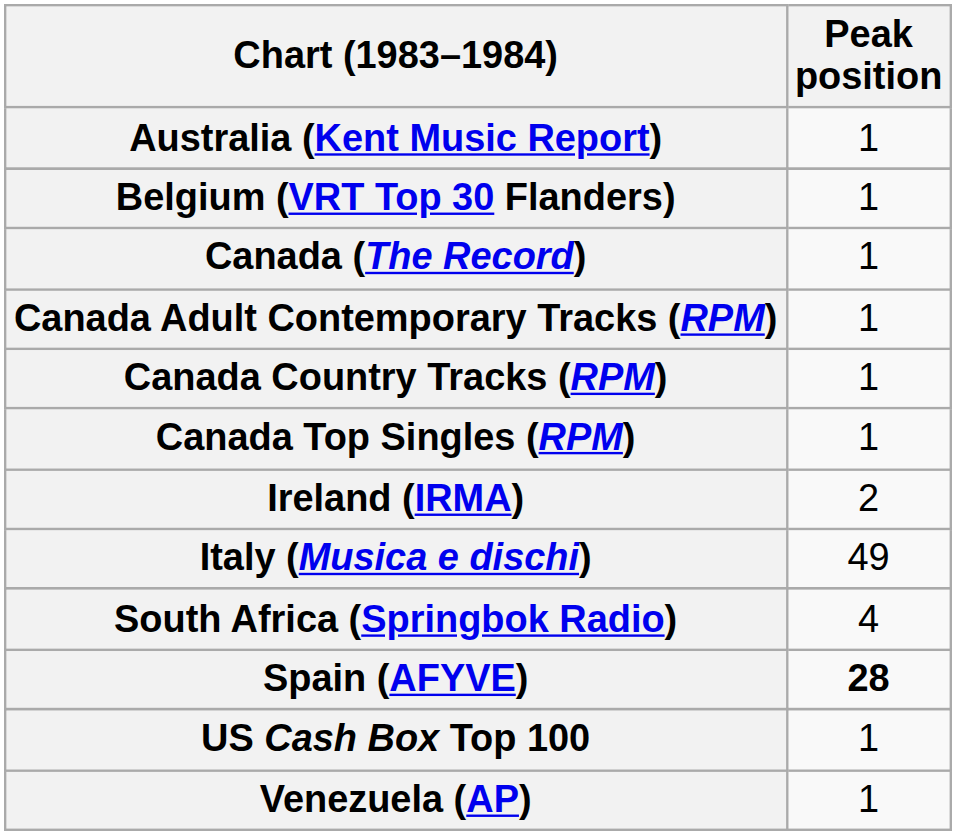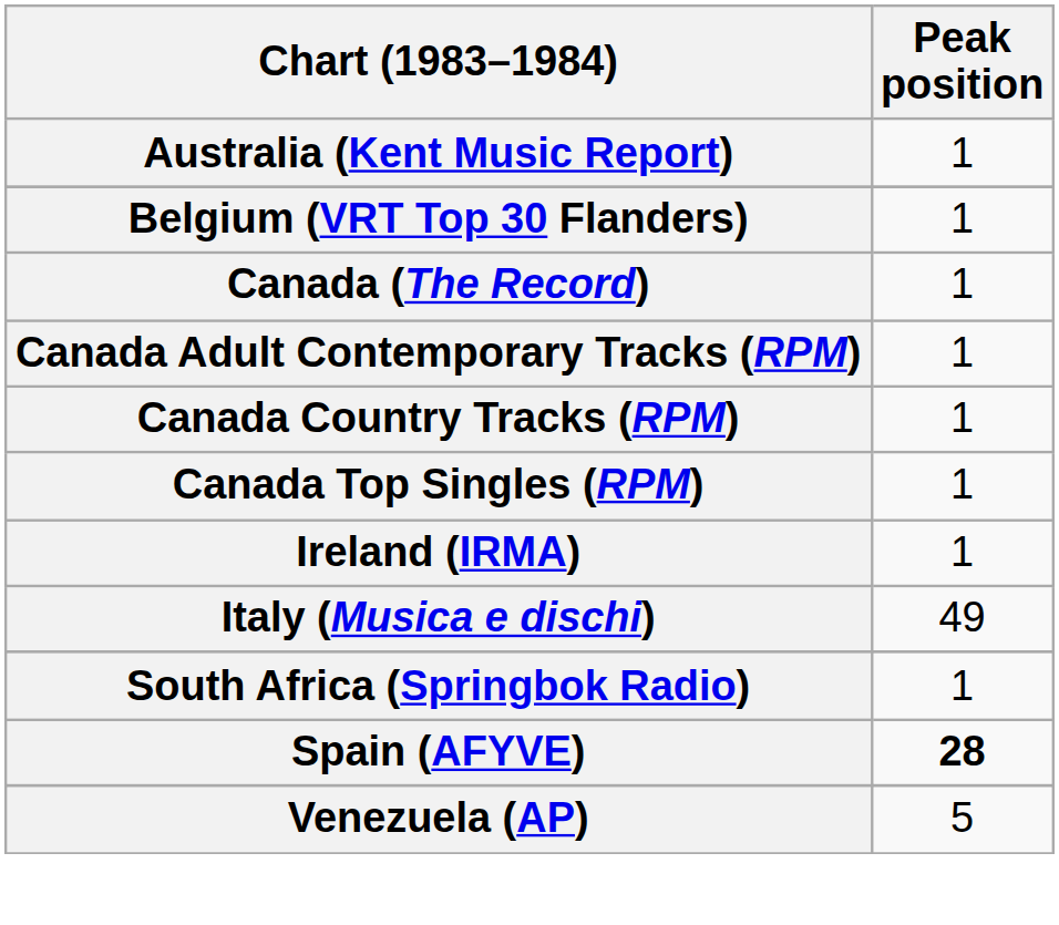Ireland (IRMA) | Peak position: 2 -> 1
South Africa (Springbok Radio) | Peak position: 4 -> 1
- row: US Cash Box Top 100 | 1
Venezuela (AP) | Peak position: 1 -> 5
